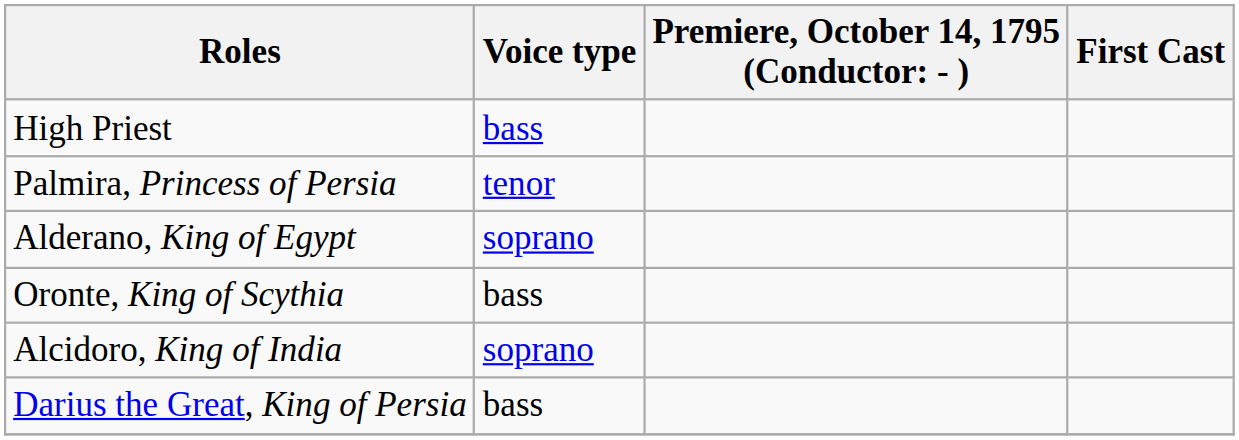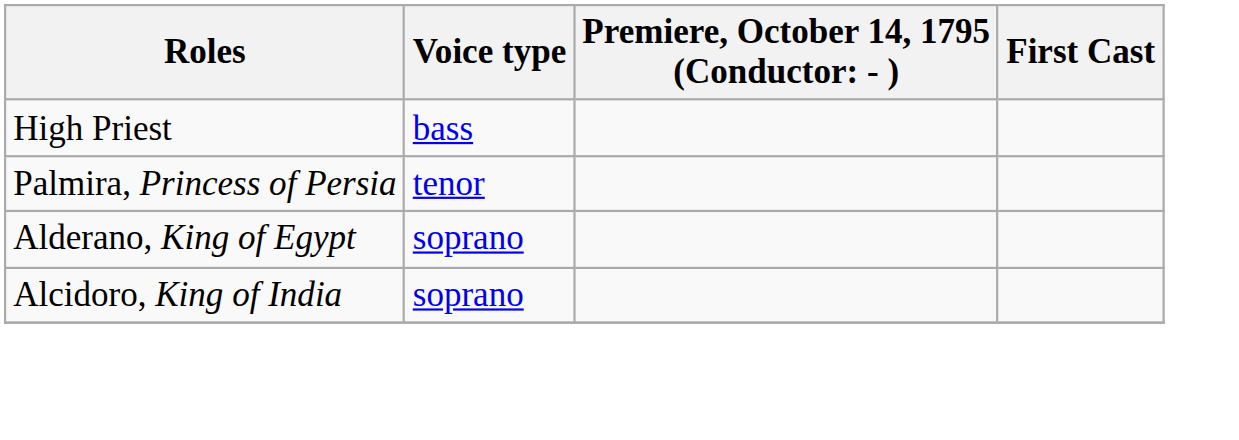- row: Oronte, King of Scythia | bass
- row: Darius the Great, King of Persia | bass
